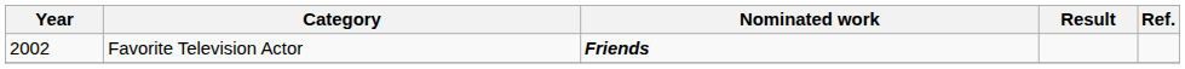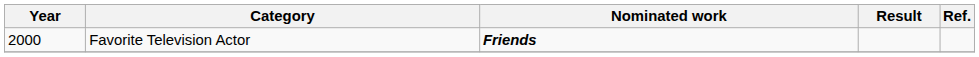Favorite Television Actor | Year: 2002 -> 2000
